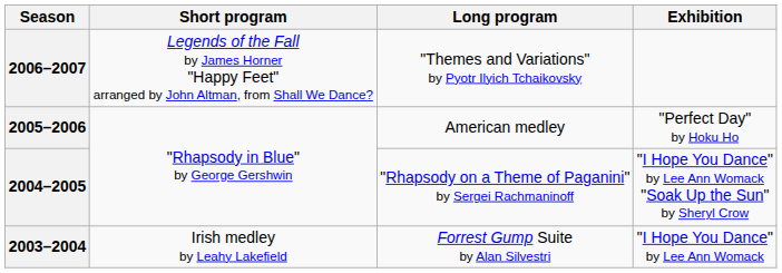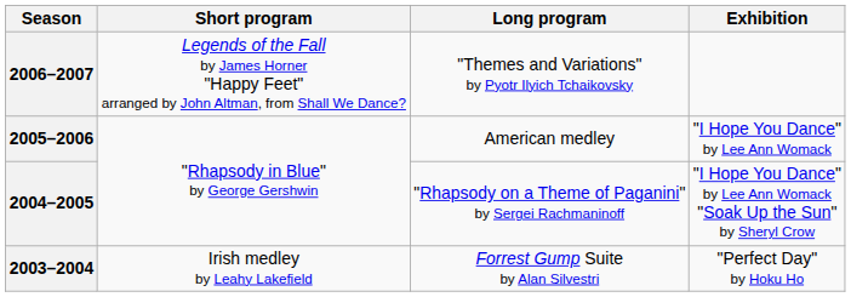2005–2006 | Exhibition: "Perfect Day" by Hoku Ho -> "I Hope You Dance" by Lee Ann Womack
2003–2004 | Exhibition: "I Hope You Dance" by Lee Ann Womack -> "Perfect Day" by Hoku Ho
